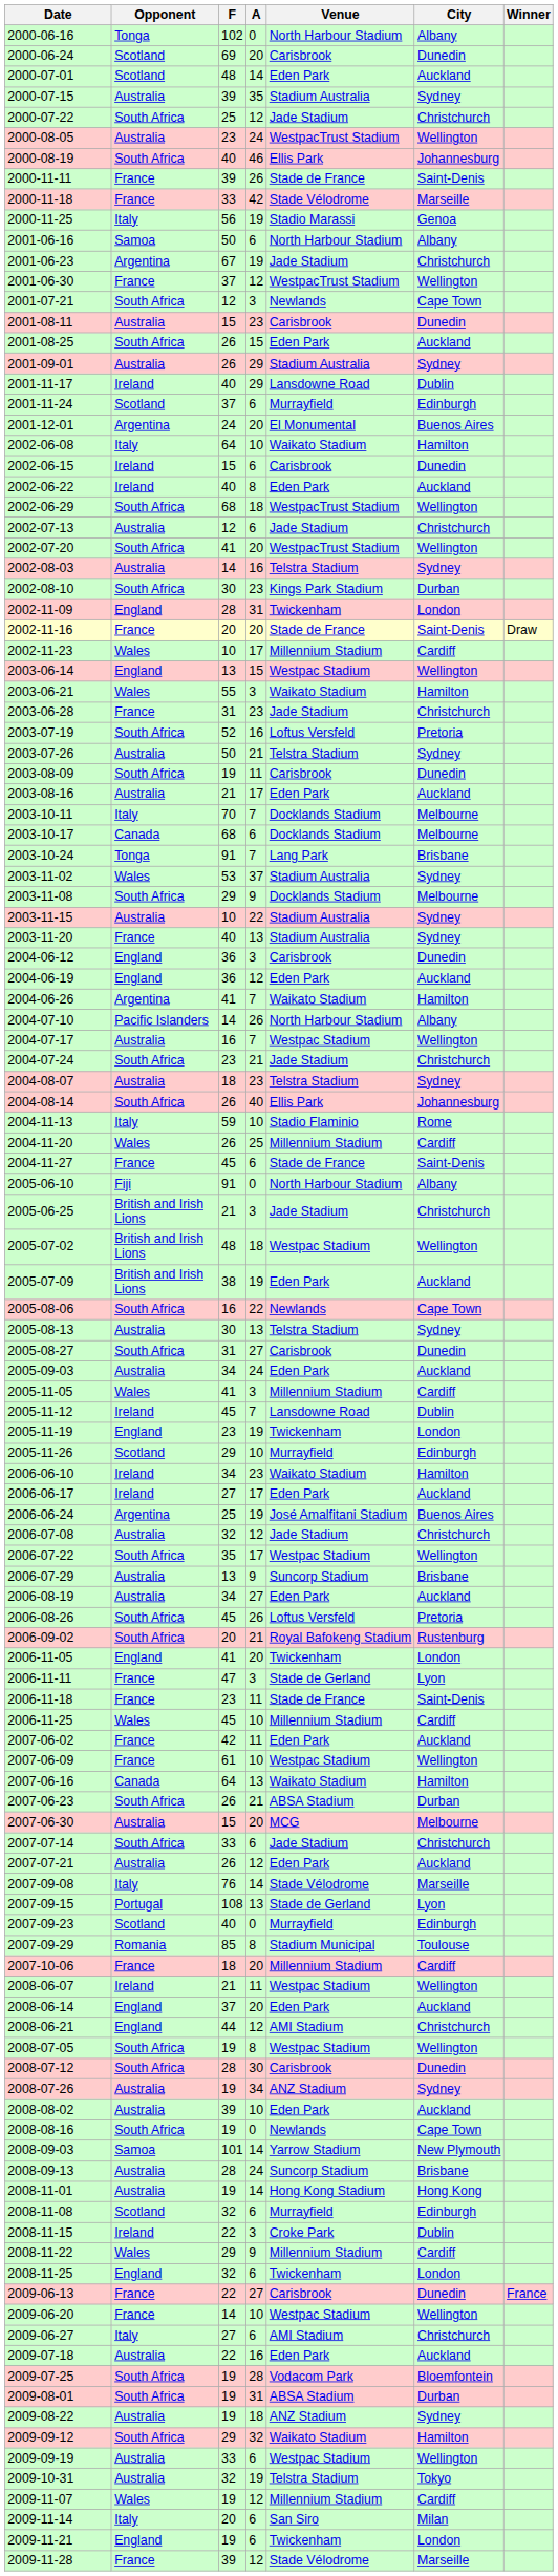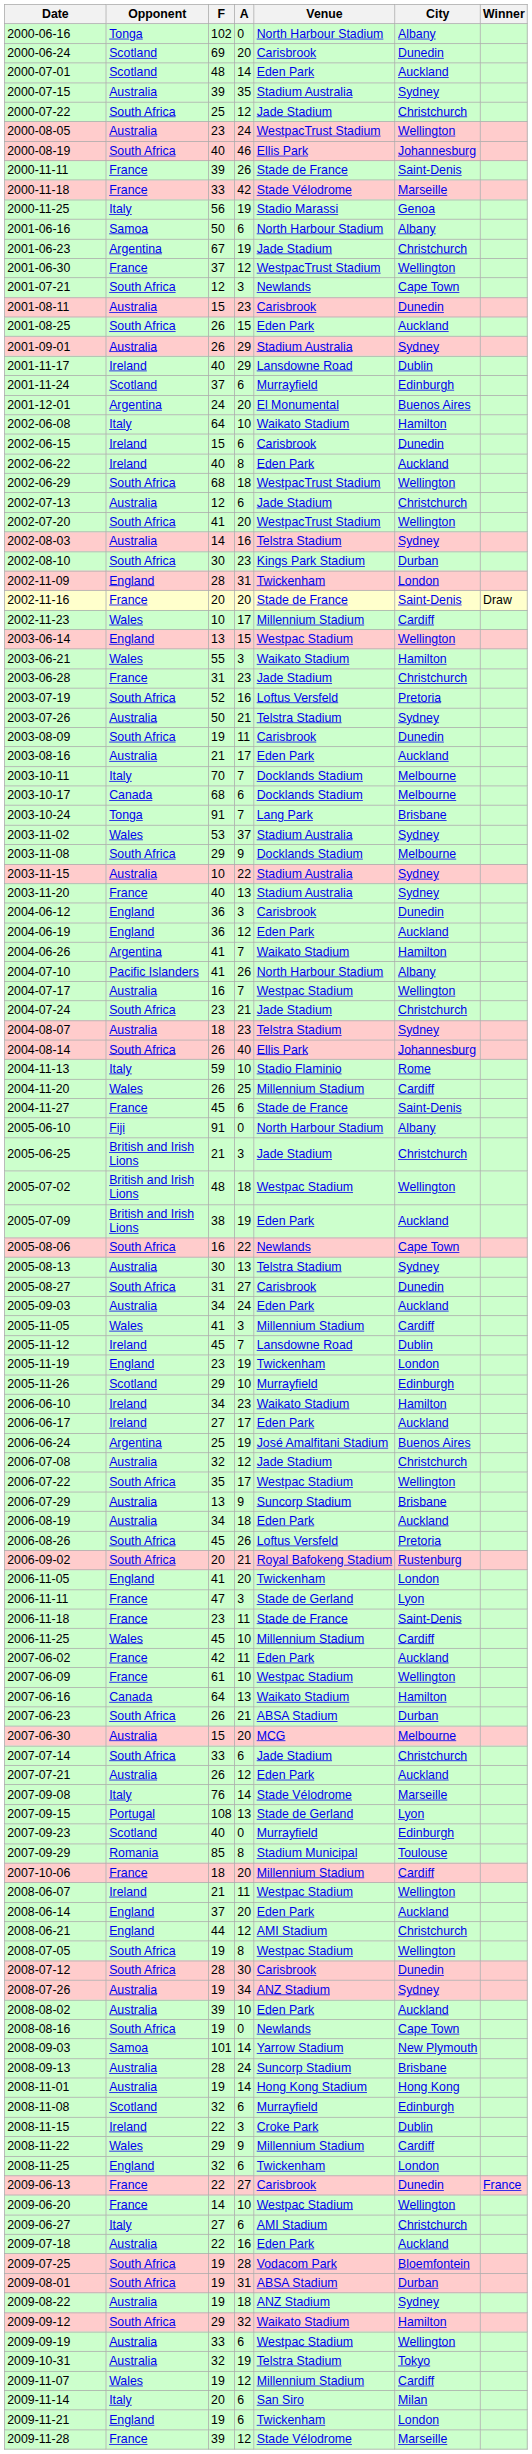2004-07-10 | F: 14 -> 41
2006-08-19 | A: 27 -> 18
